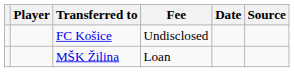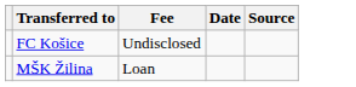- column: Player
